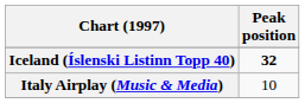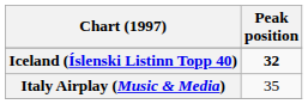Italy Airplay (Music & Media) | Peak position: 10 -> 35
